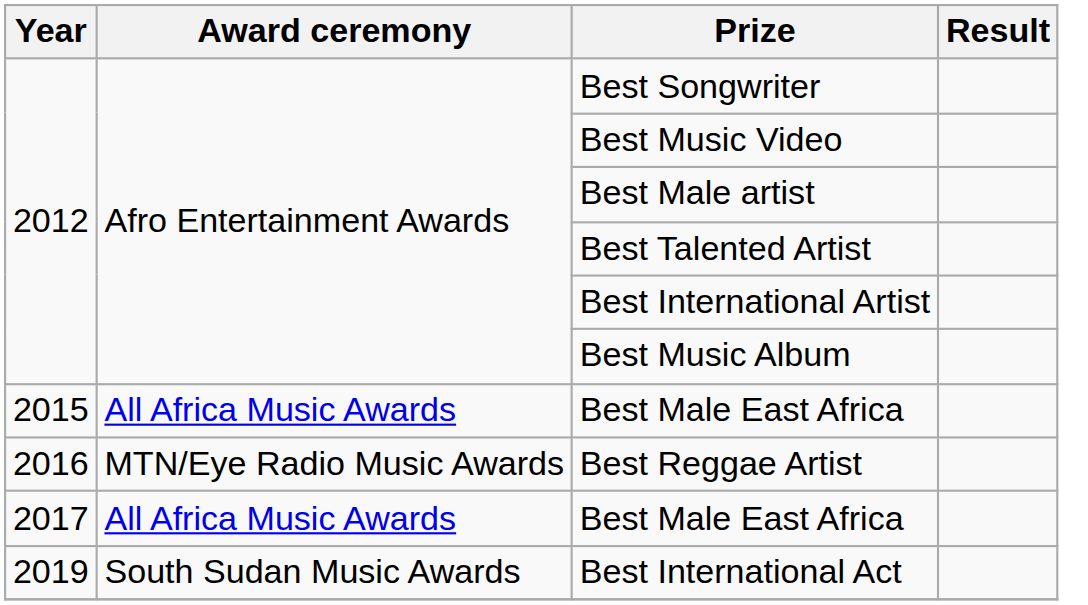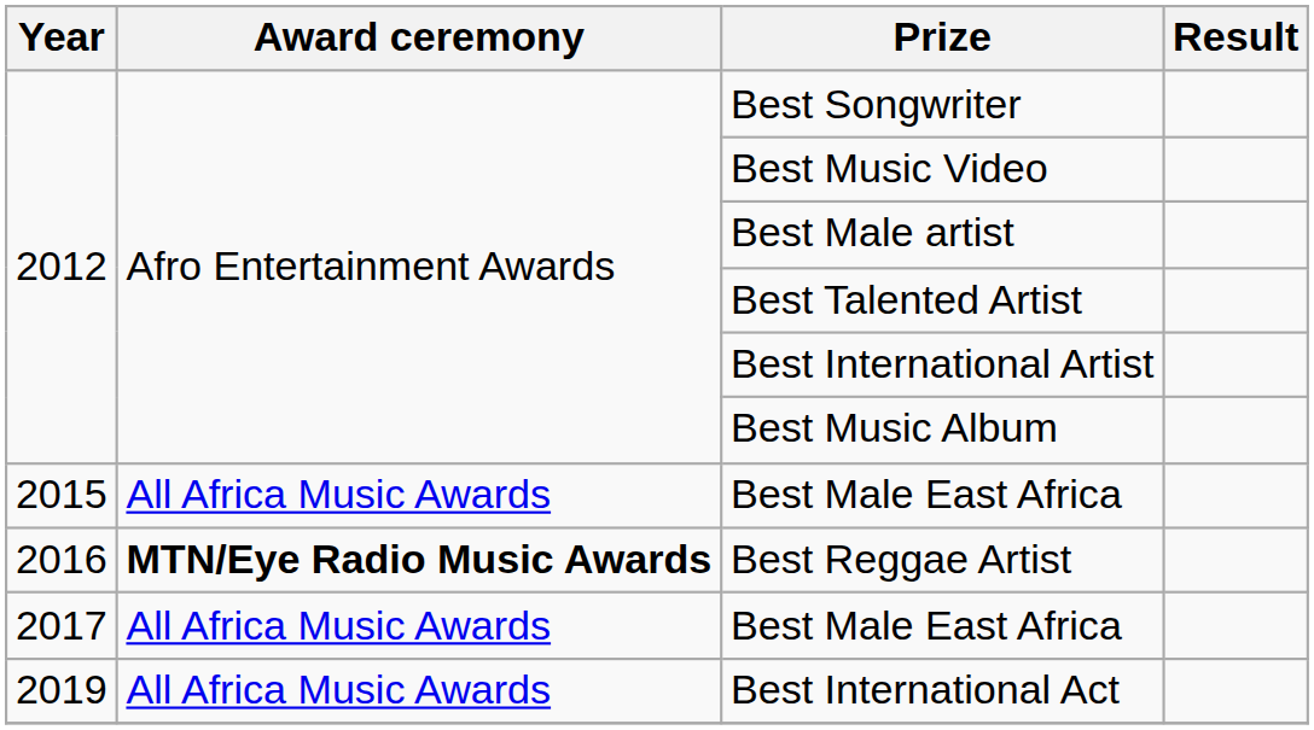Best Reggae Artist | Award ceremony: normal -> bold
Best International Act | Award ceremony: South Sudan Music Awards -> All Africa Music Awards
